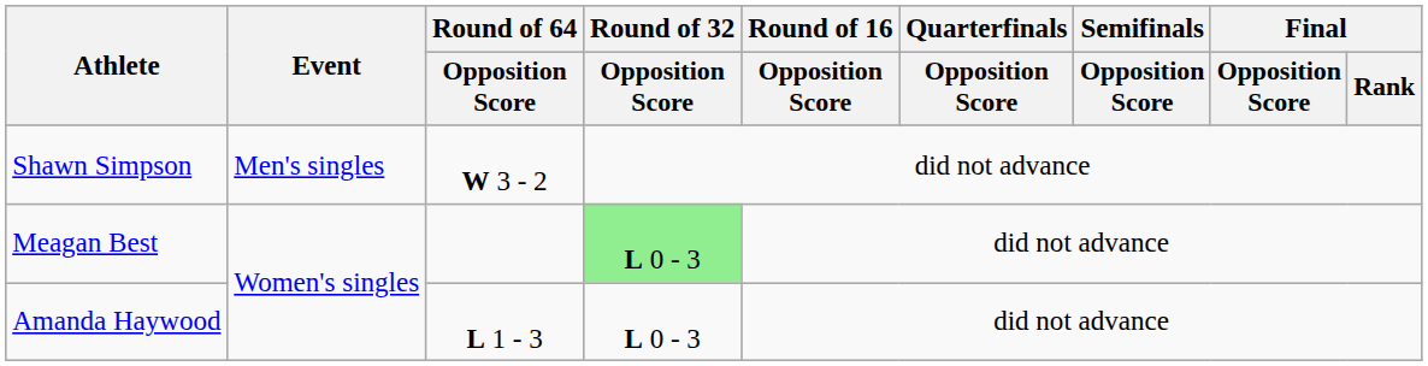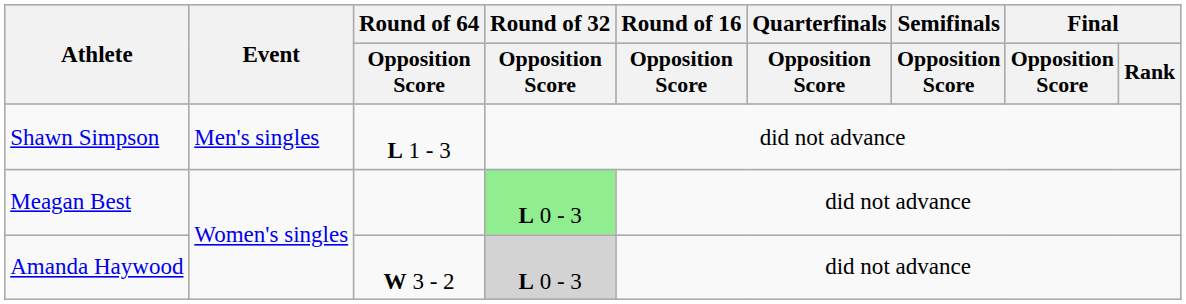Shawn Simpson | Round of 64 / Opposition Score: W 3 - 2 -> L 1 - 3
Amanda Haywood | Round of 64 / Opposition Score: L 1 - 3 -> W 3 - 2
Amanda Haywood | Round of 32 / Opposition Score: no background -> lightgrey background
